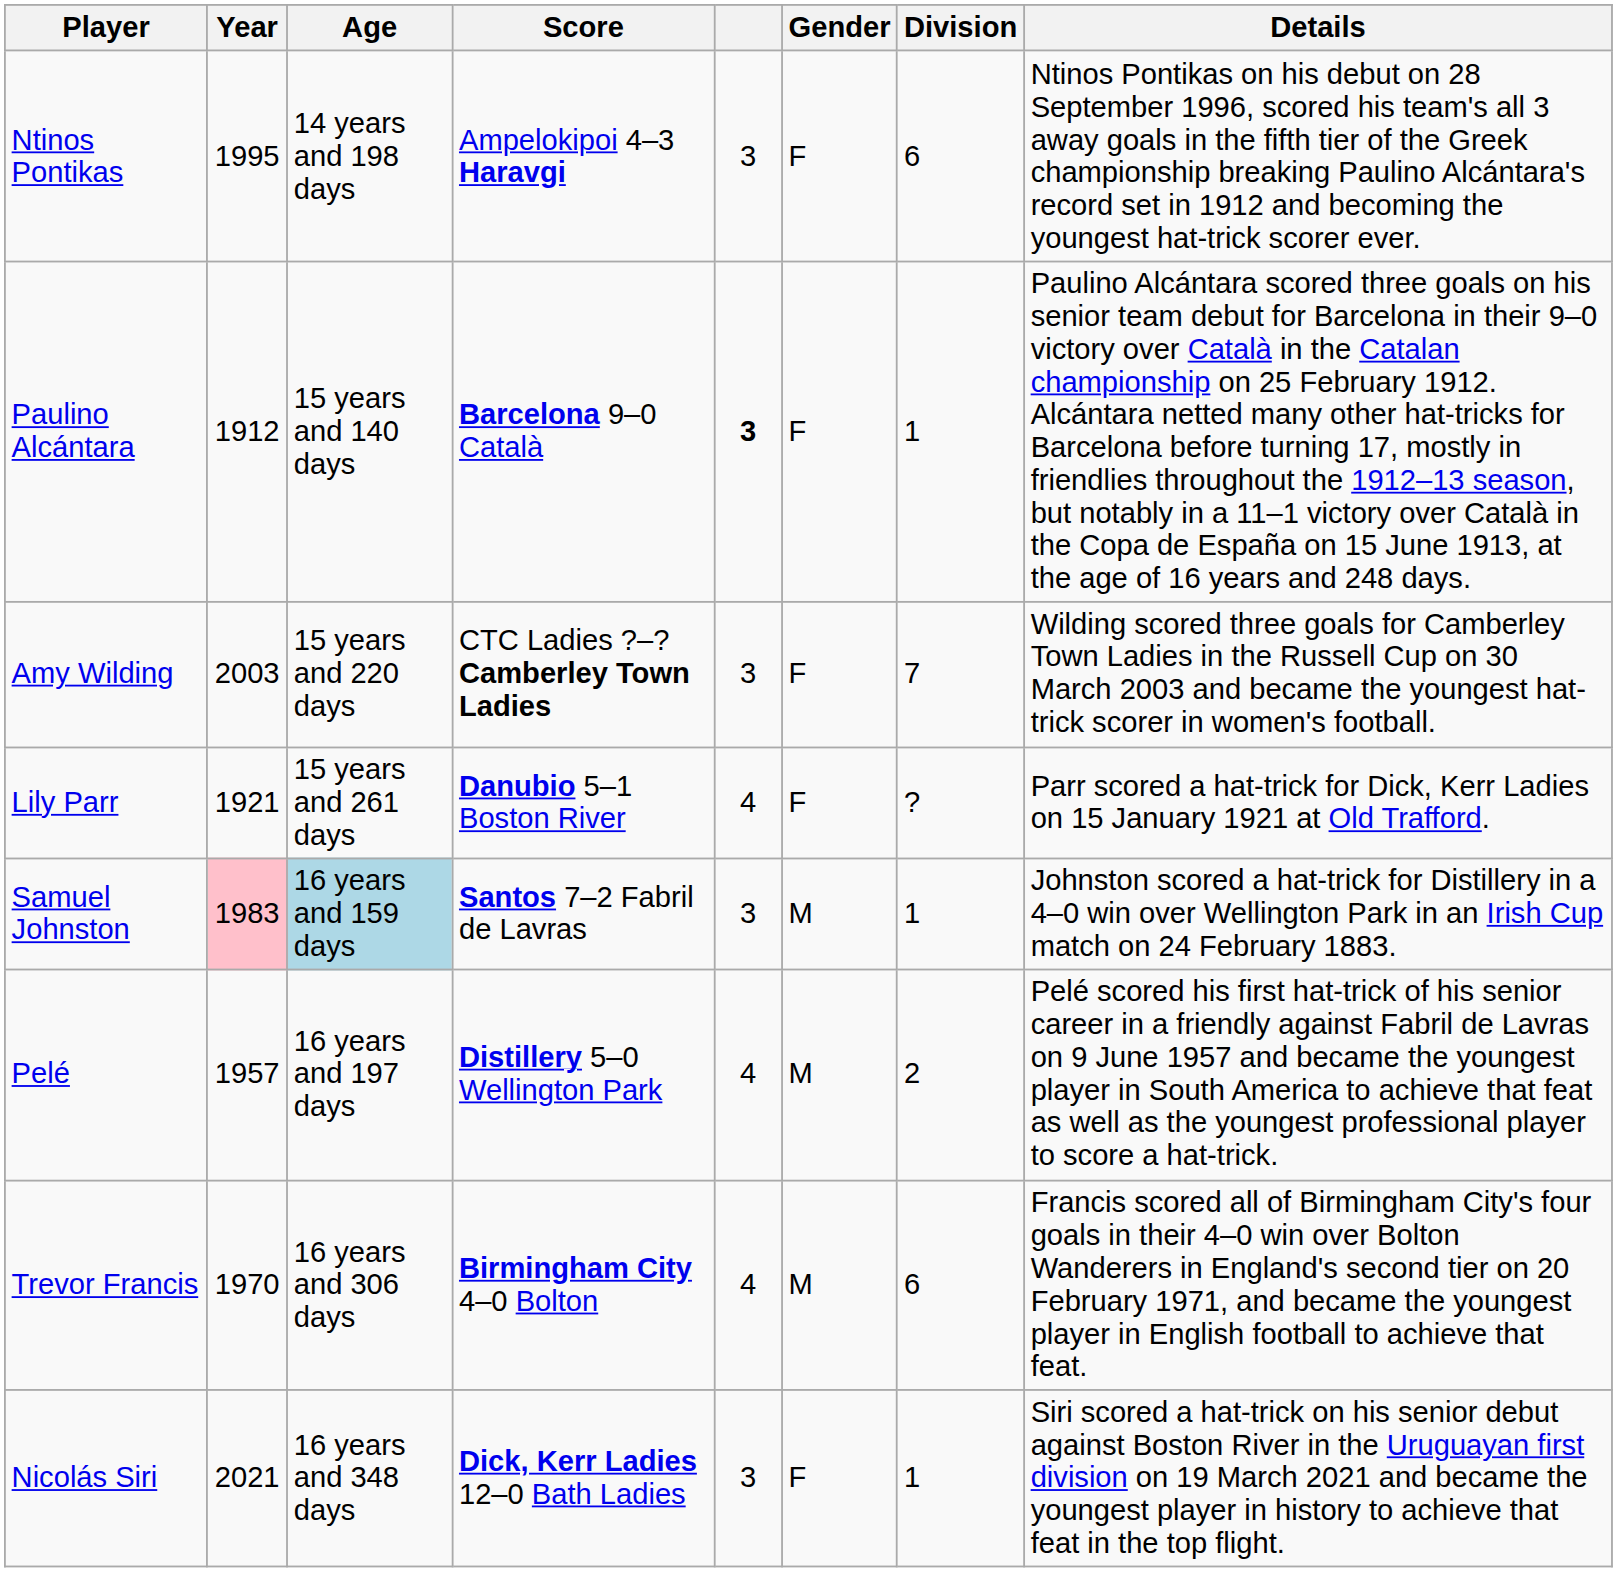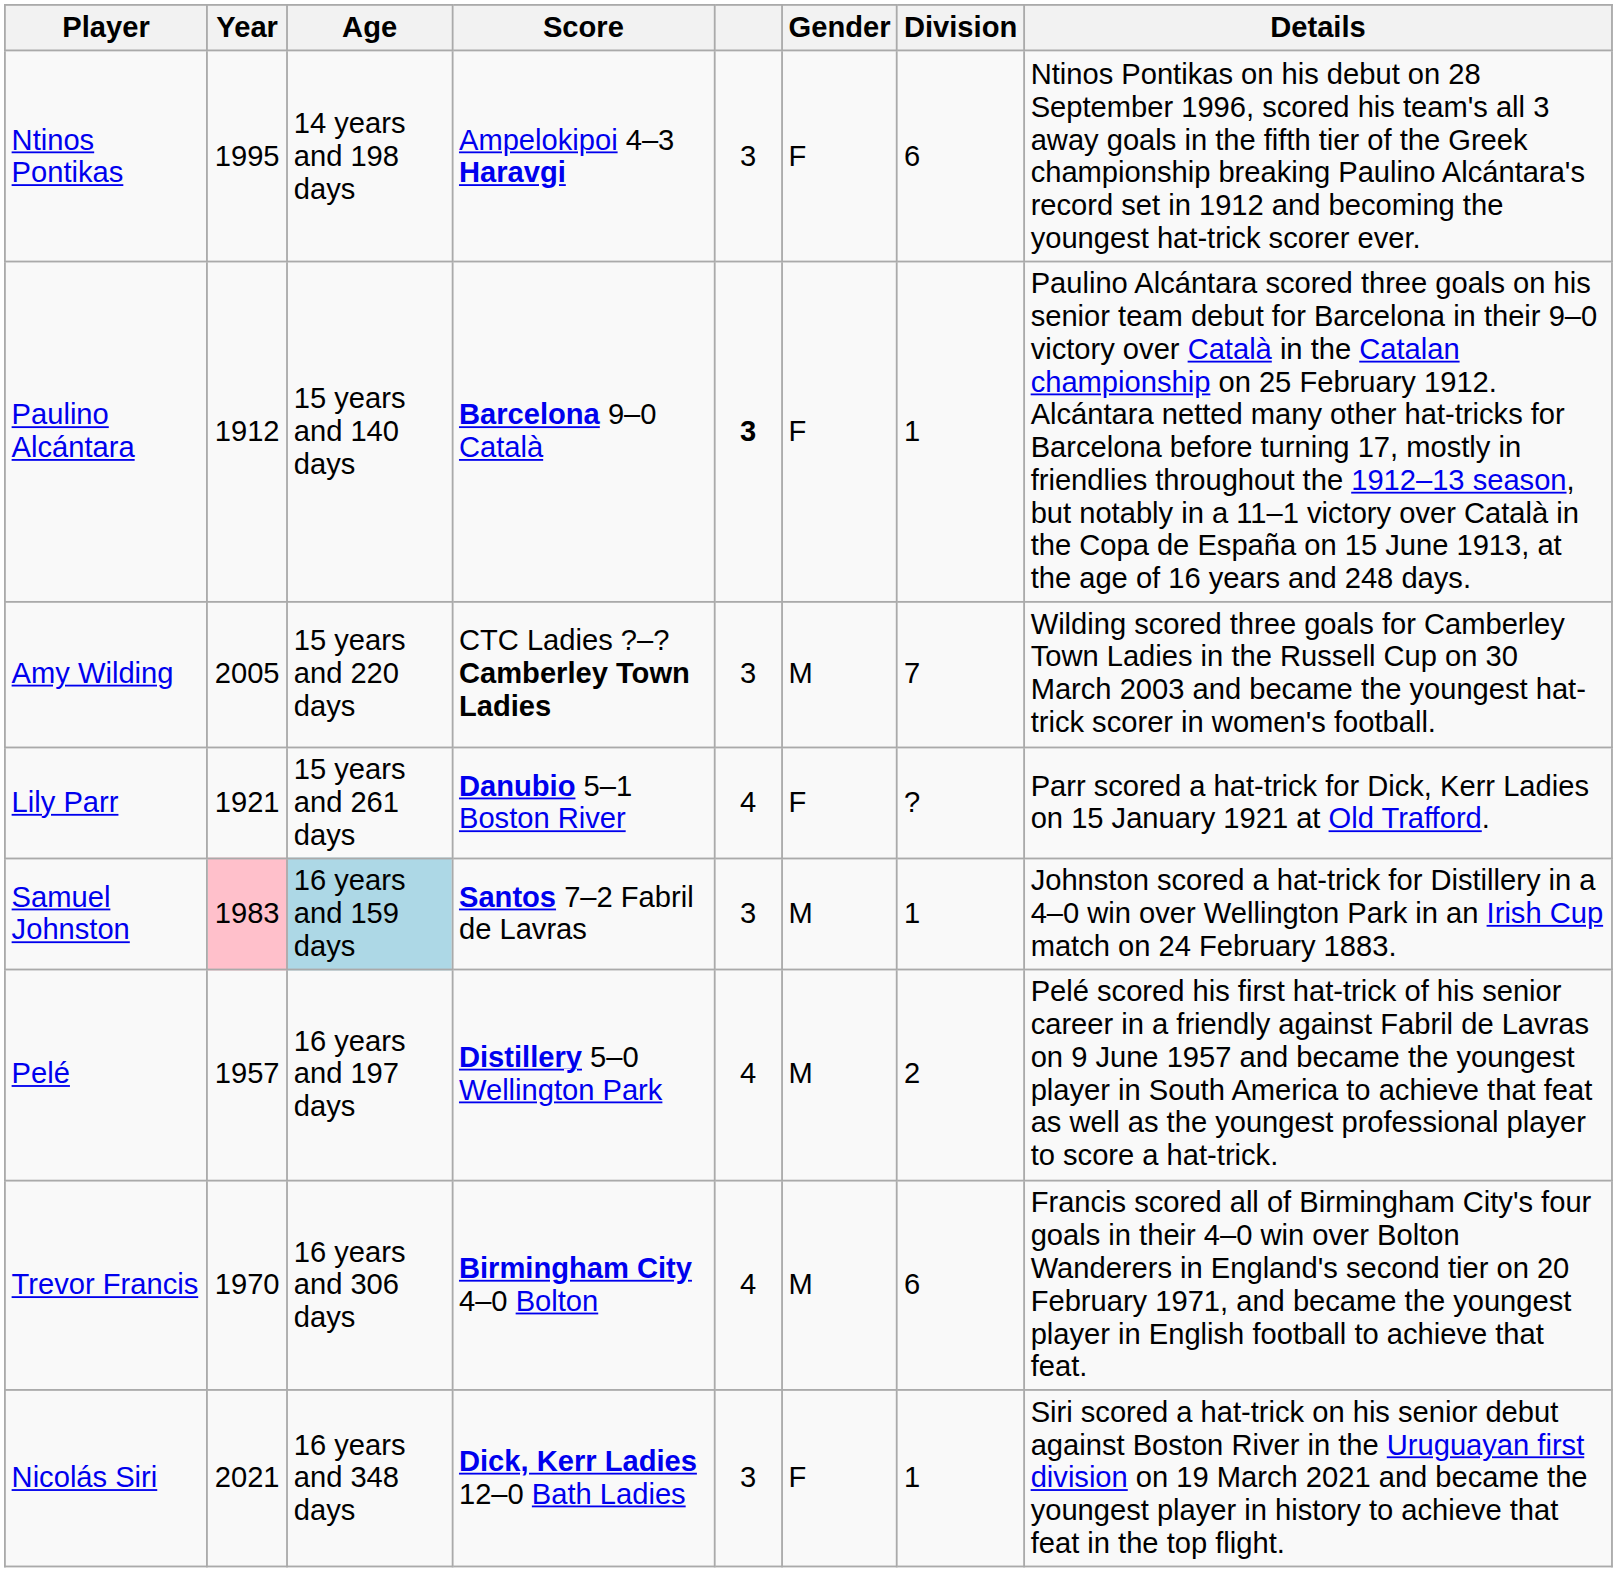Amy Wilding | Year: 2003 -> 2005
Amy Wilding | Gender: F -> M
